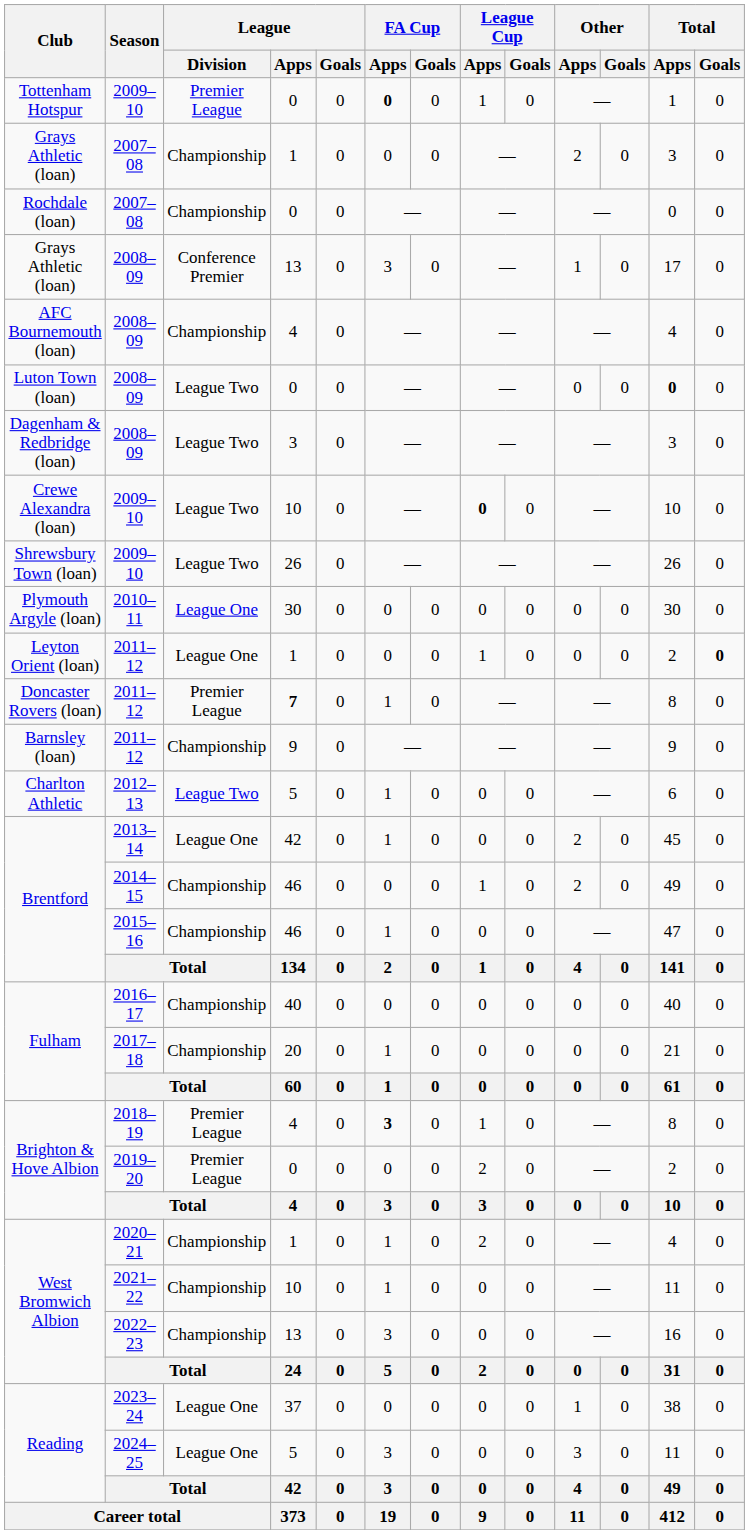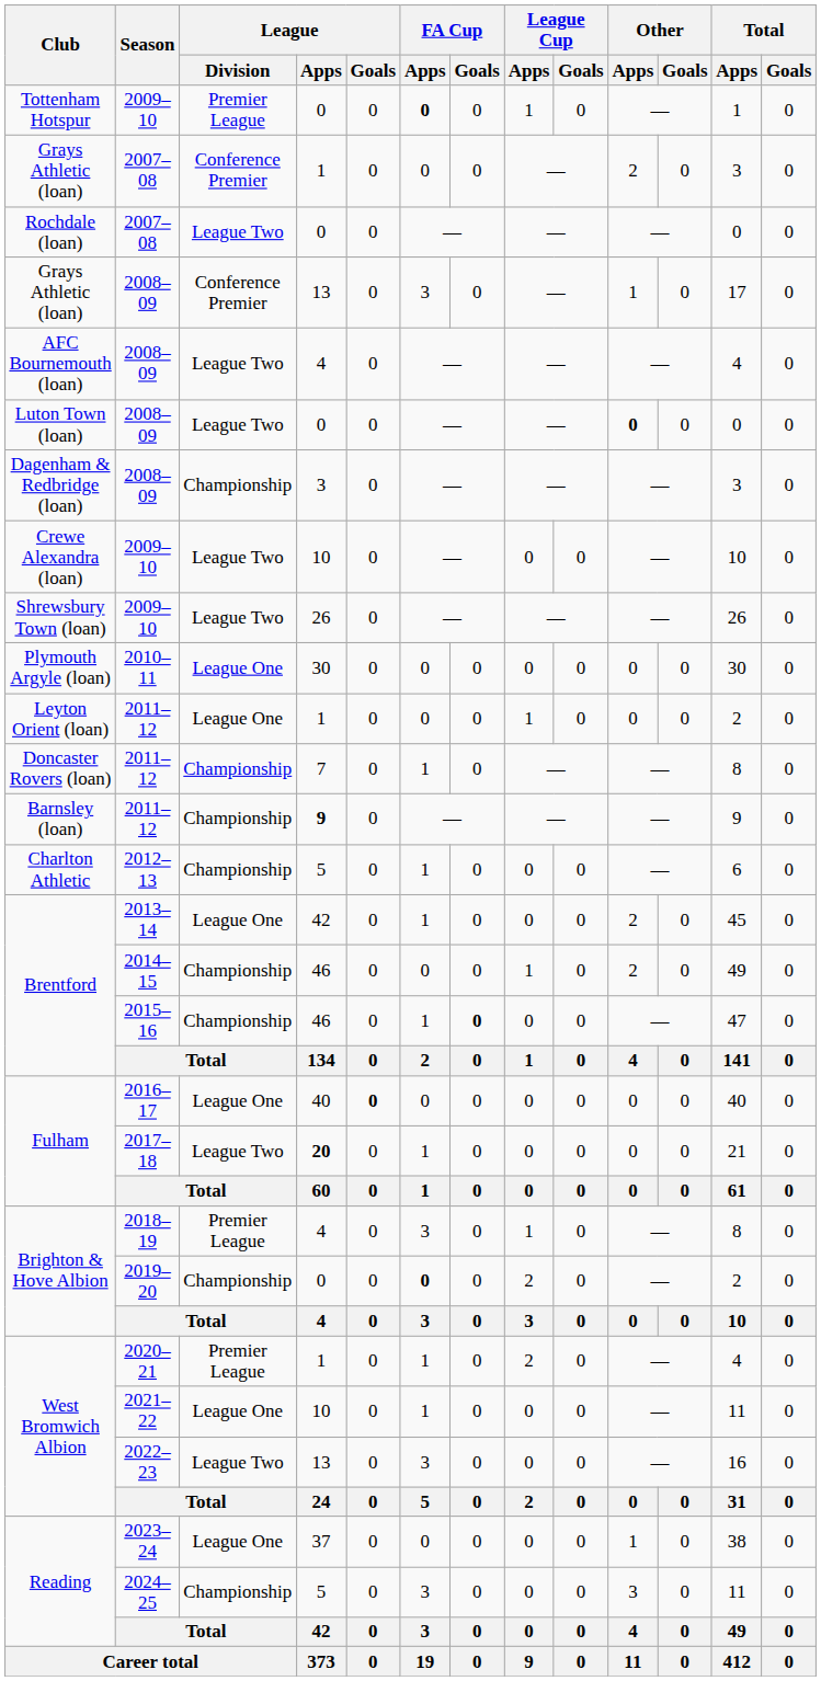Grays Athletic (loan) / 2007–08 | League / Division: Championship -> Conference Premier
Rochdale (loan) | League / Division: Championship -> League Two
AFC Bournemouth (loan) | League / Division: Championship -> League Two
Luton Town (loan) | Other / Apps: normal -> bold
Luton Town (loan) | Total / Apps: bold -> normal
Dagenham & Redbridge (loan) | League / Division: League Two -> Championship
Crewe Alexandra (loan) | League Cup / Apps: bold -> normal
Leyton Orient (loan) | Total / Goals: bold -> normal
Doncaster Rovers (loan) | League / Division: Premier League -> Championship
Doncaster Rovers (loan) | League / Apps: bold -> normal
Barnsley (loan) | League / Apps: normal -> bold
Charlton Athletic | League / Division: League Two -> Championship
Brentford / 2015–16 | FA Cup / Goals: normal -> bold
Fulham / 2016–17 | League / Division: Championship -> League One
Fulham / 2016–17 | League / Goals: normal -> bold
Fulham / 2017–18 | League / Division: Championship -> League Two
Fulham / 2017–18 | League / Apps: normal -> bold
Brighton & Hove Albion / 2018–19 | FA Cup / Apps: bold -> normal
Brighton & Hove Albion / 2019–20 | League / Division: Premier League -> Championship
Brighton & Hove Albion / 2019–20 | FA Cup / Apps: normal -> bold
West Bromwich Albion / 2020–21 | League / Division: Championship -> Premier League
West Bromwich Albion / 2021–22 | League / Division: Championship -> League One
West Bromwich Albion / 2022–23 | League / Division: Championship -> League Two
Reading / 2024–25 | League / Division: League One -> Championship
